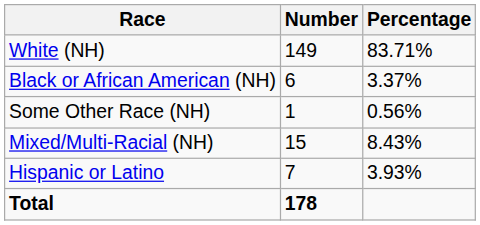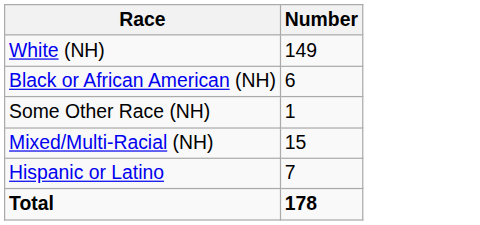- column: Percentage | 83.71% | 3.37% | 0.56% | 8.43% | 3.93%
